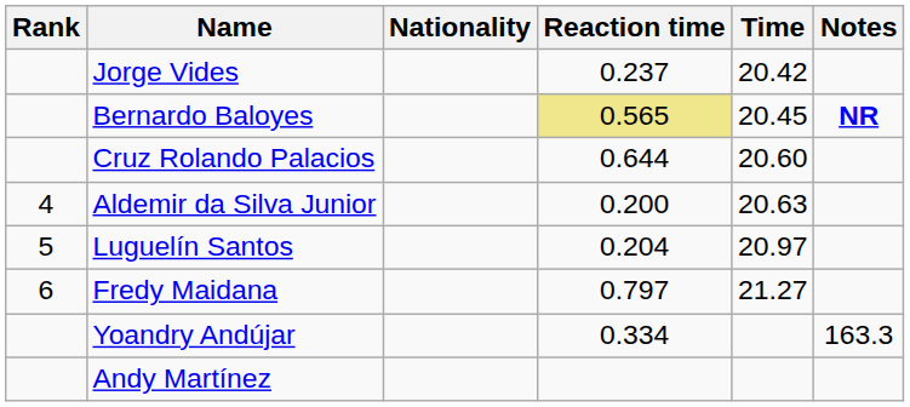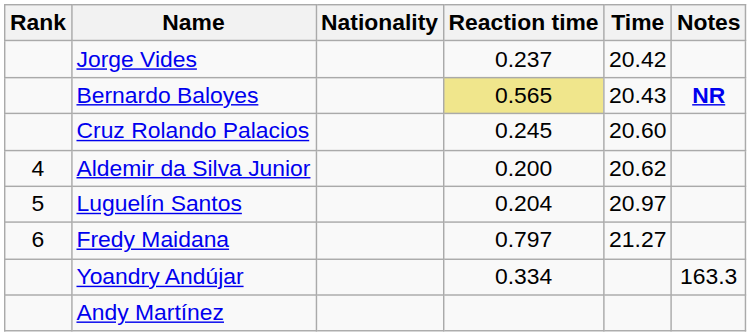Bernardo Baloyes | Time: 20.45 -> 20.43
Cruz Rolando Palacios | Reaction time: 0.644 -> 0.245
Aldemir da Silva Junior | Time: 20.63 -> 20.62
